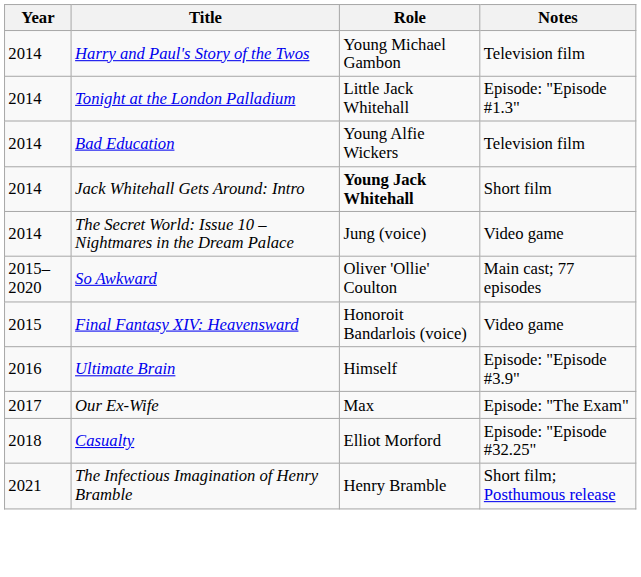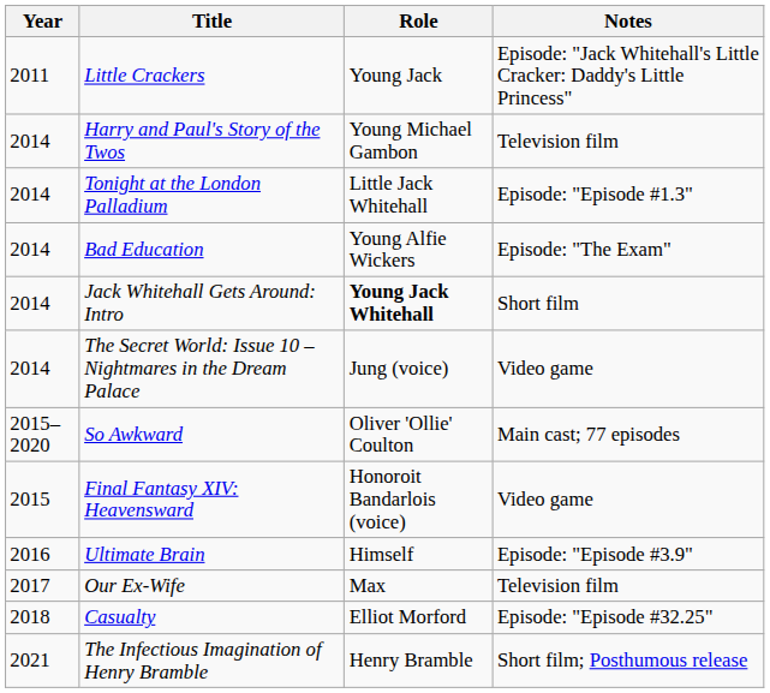+ row: 2011 | Little Crackers | Young Jack | Episode: "Jack Whitehall's Little Cracker: Daddy's Little Princess"
Bad Education | Notes: Television film -> Episode: "The Exam"
Our Ex-Wife | Notes: Episode: "The Exam" -> Television film
